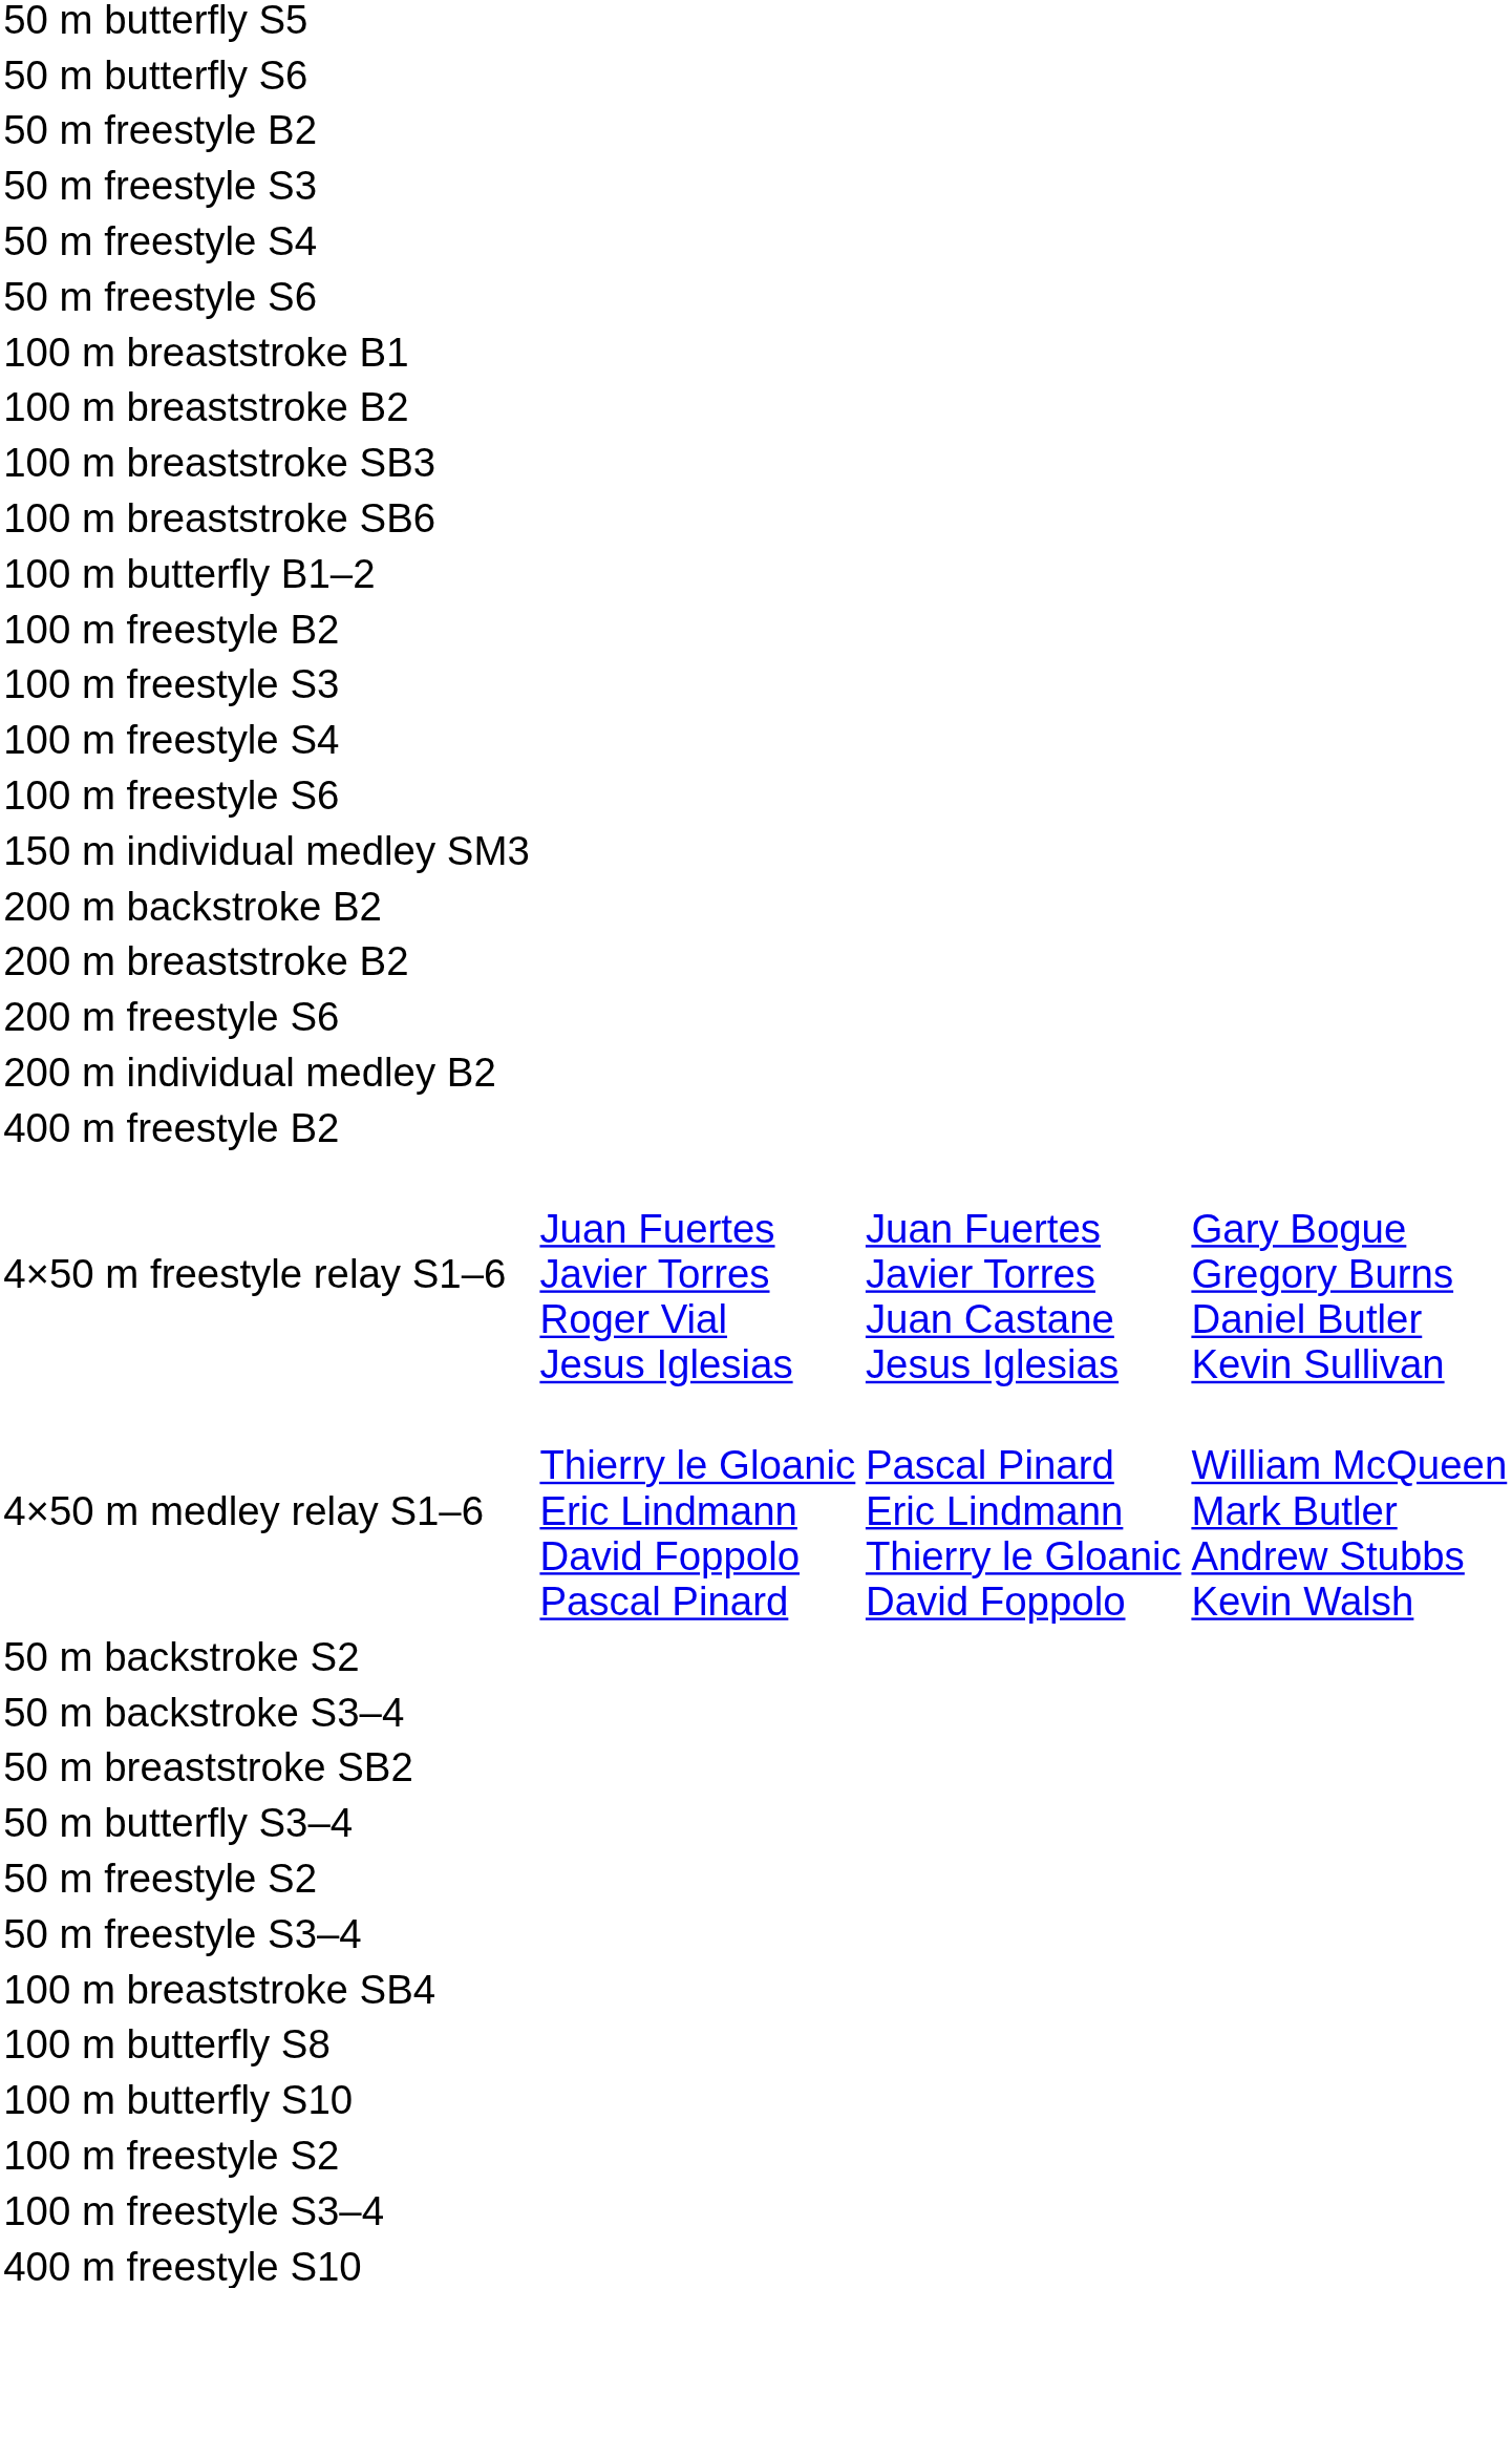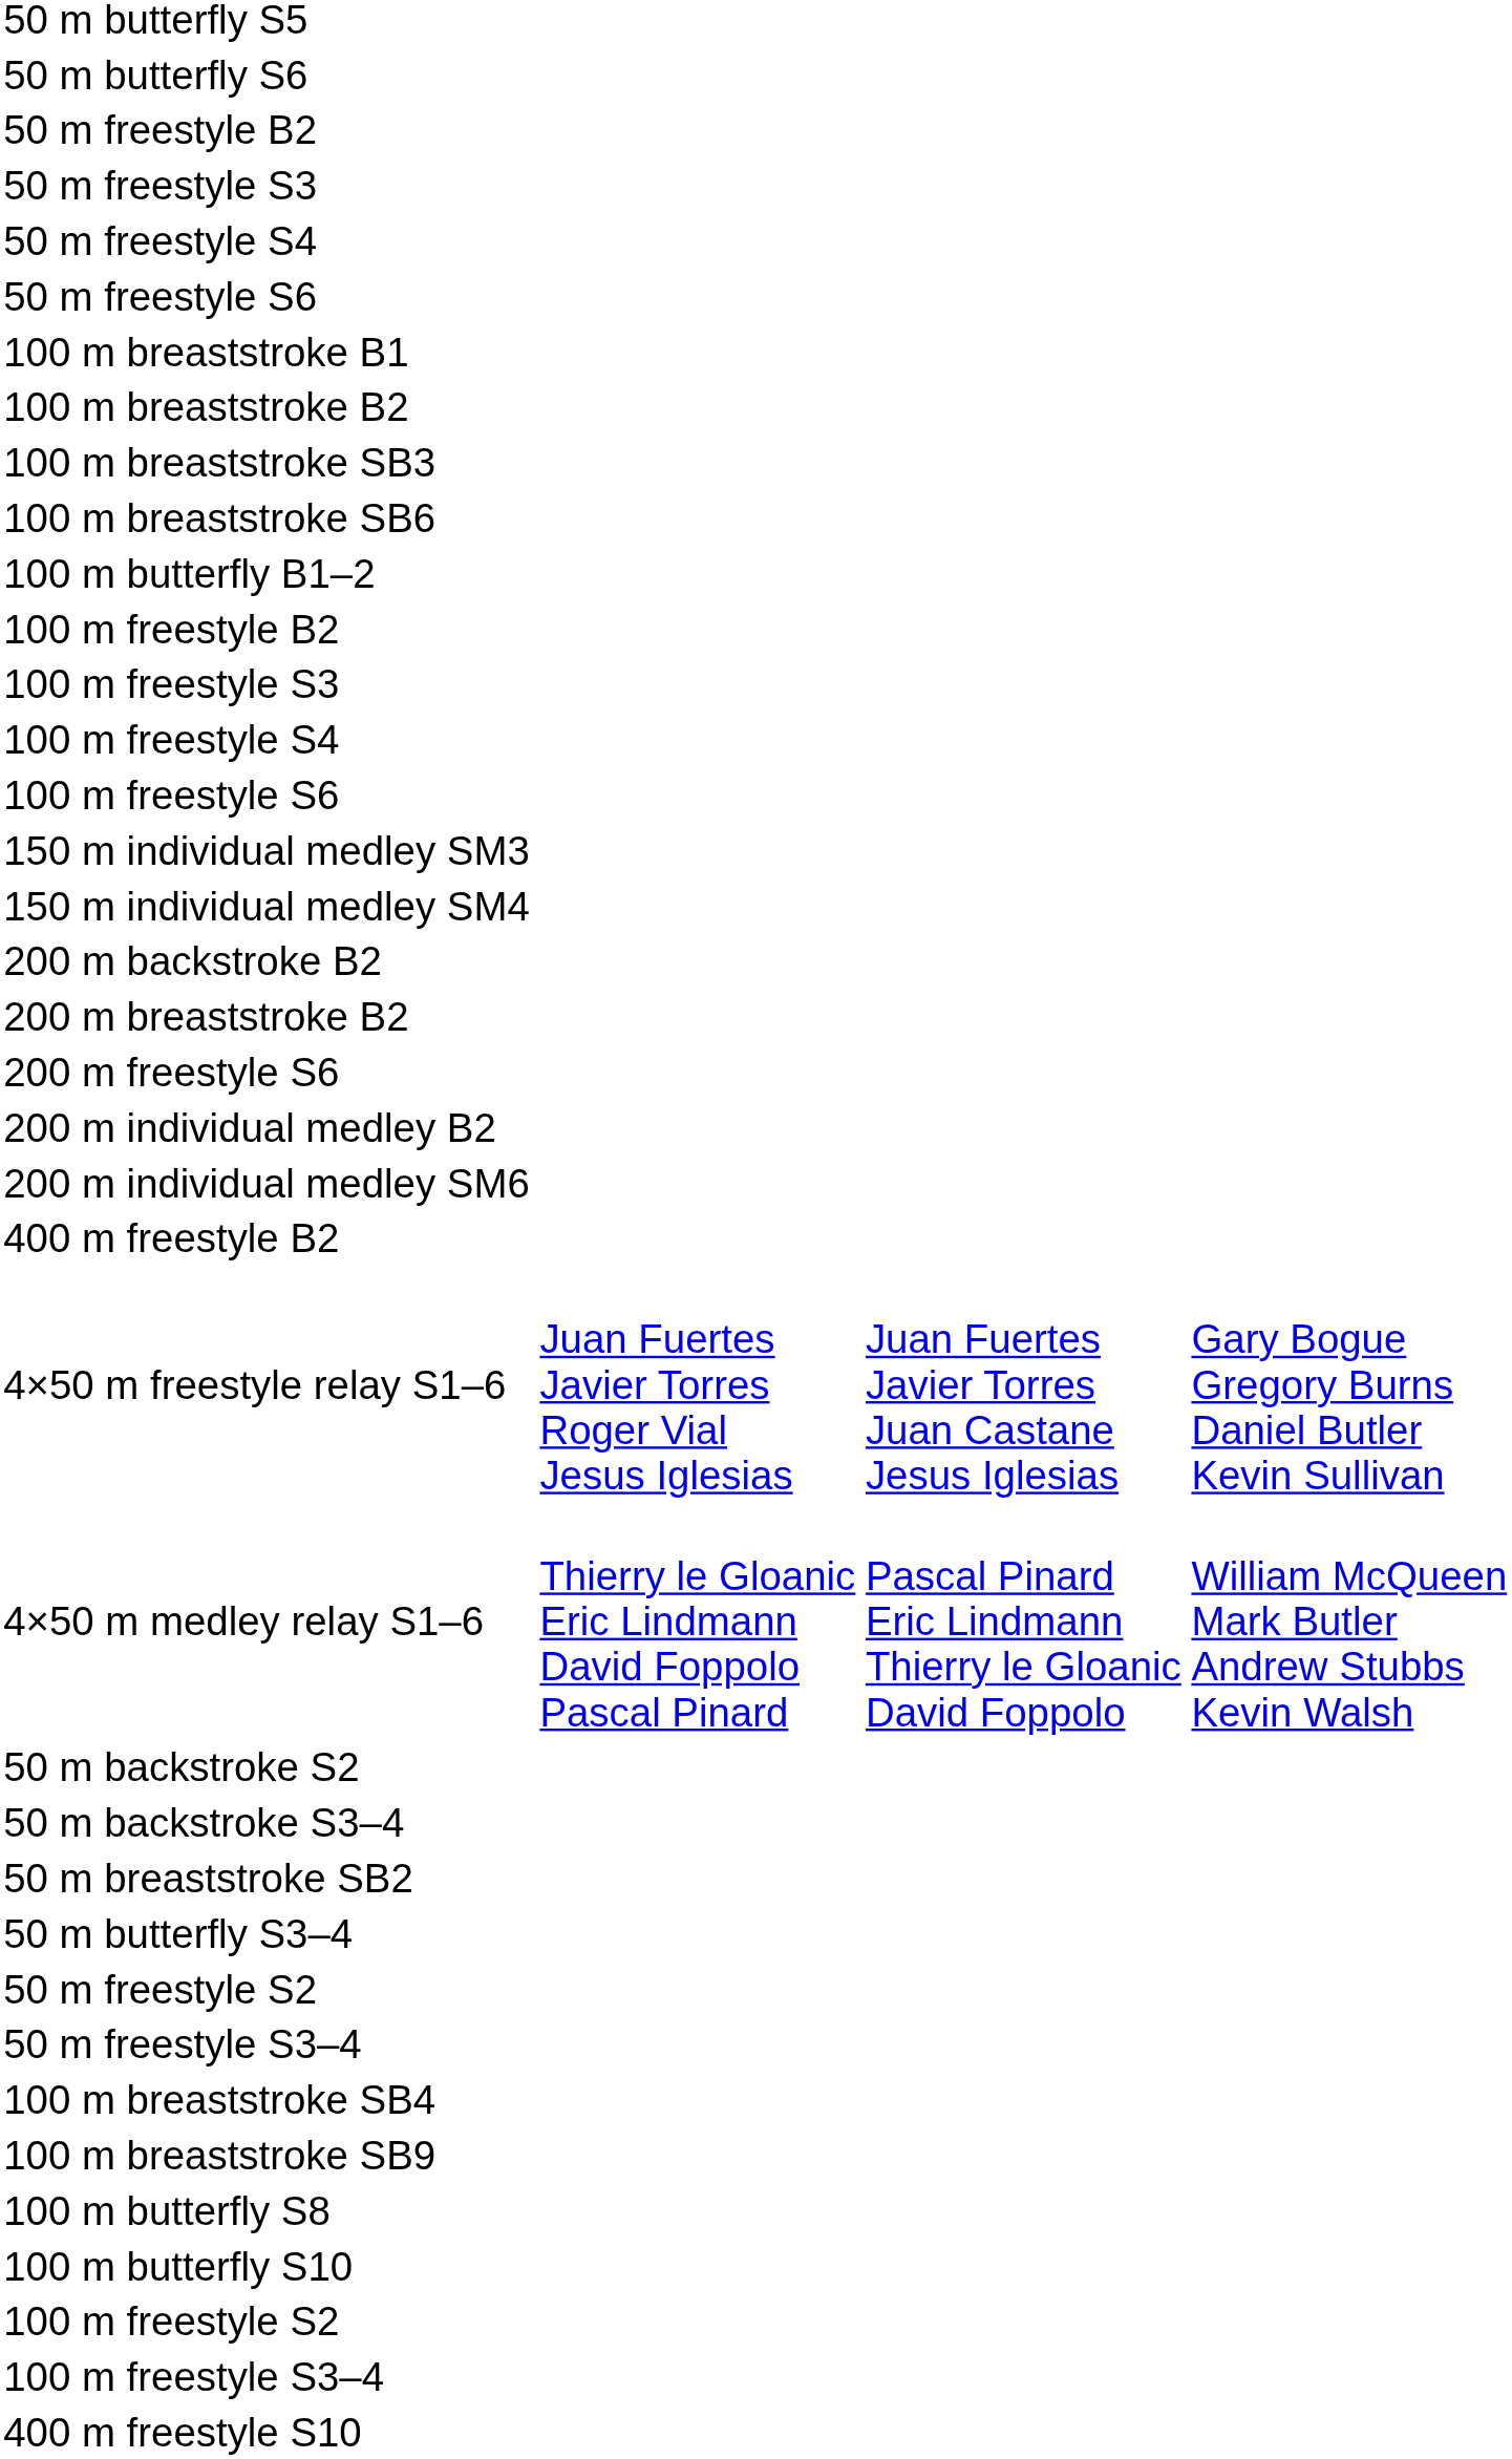+ row: 150 m individual medley SM4
+ row: 200 m individual medley SM6
+ row: 100 m breaststroke SB9
